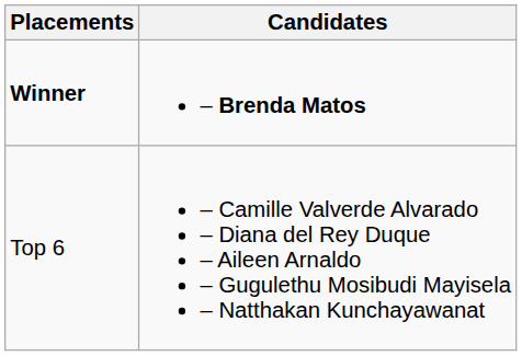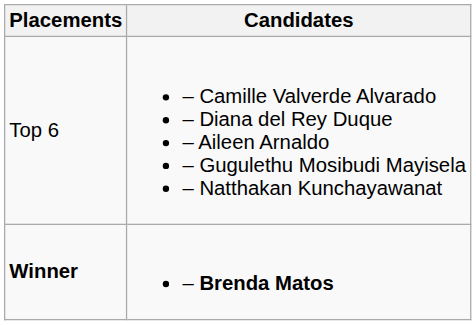rows swapped: Winner <-> Top 6
